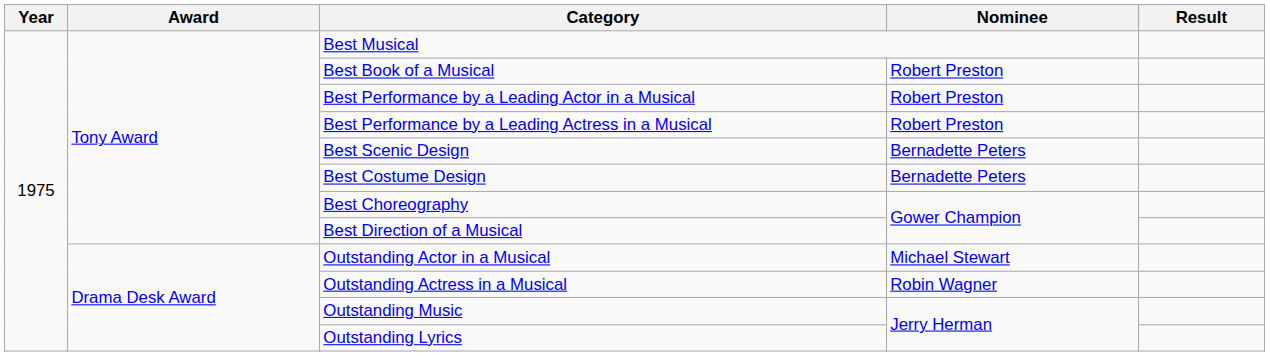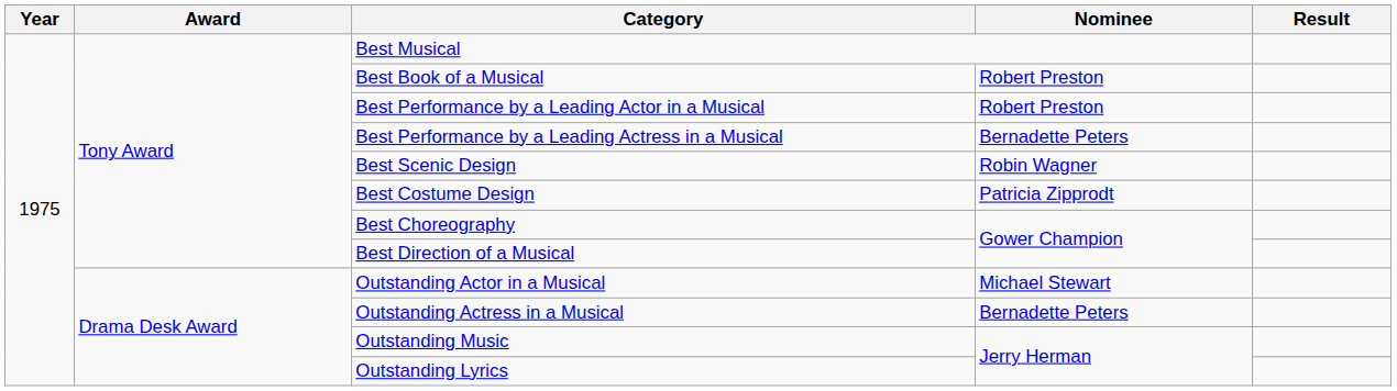Best Performance by a Leading Actress in a Musical | Nominee: Robert Preston -> Bernadette Peters
Best Scenic Design | Nominee: Bernadette Peters -> Robin Wagner
Best Costume Design | Nominee: Bernadette Peters -> Patricia Zipprodt
Outstanding Actress in a Musical | Nominee: Robin Wagner -> Bernadette Peters
